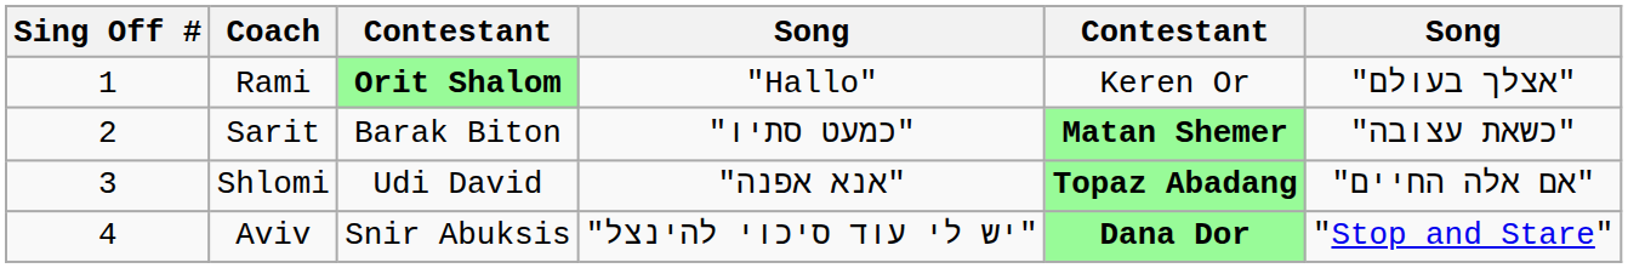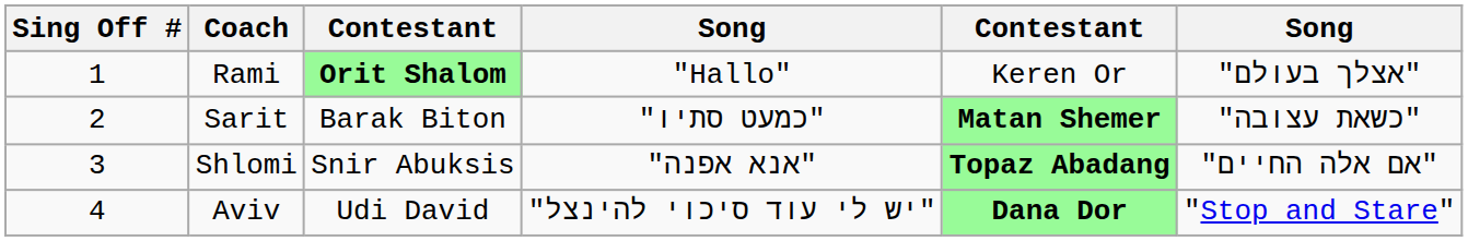Shlomi | column 3: Udi David -> Snir Abuksis
Aviv | column 3: Snir Abuksis -> Udi David
